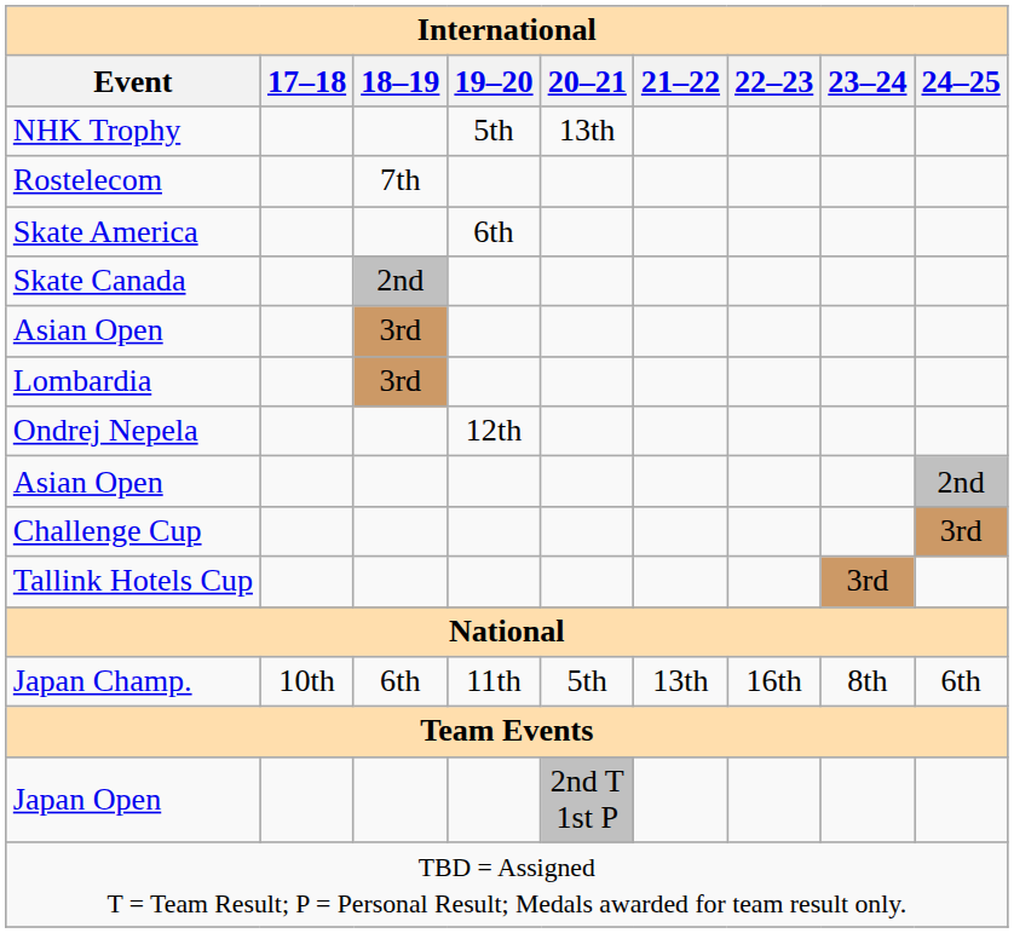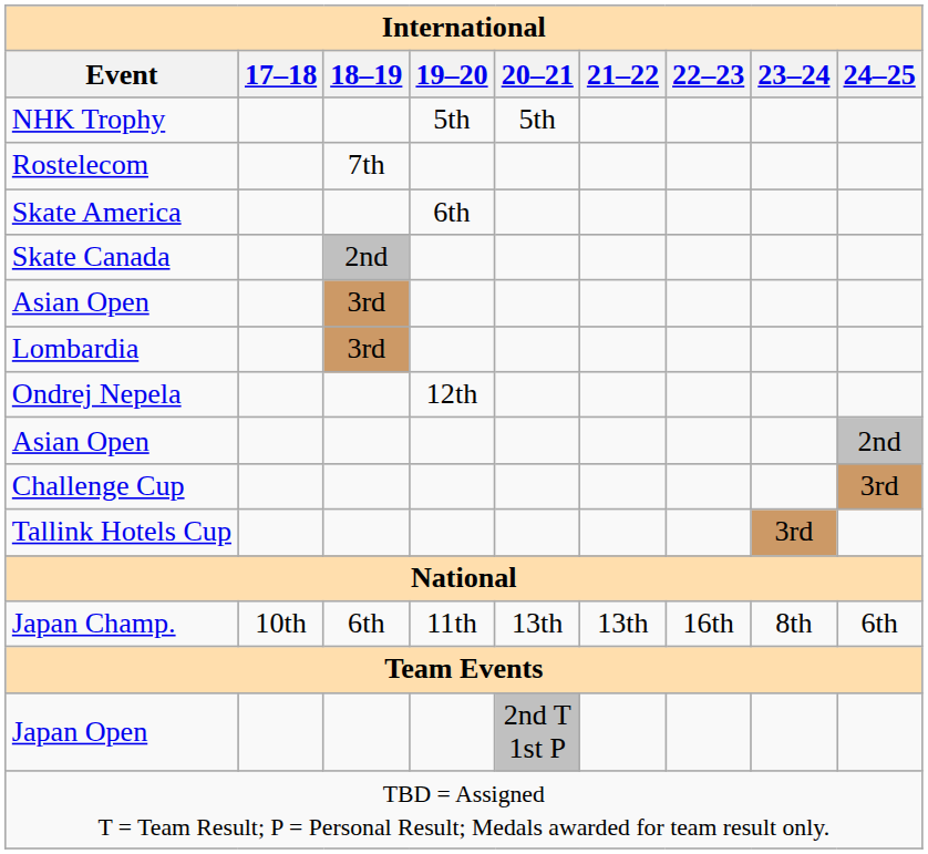NHK Trophy | 20–21: 13th -> 5th
Japan Champ. | 20–21: 5th -> 13th
